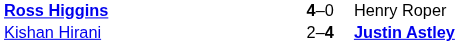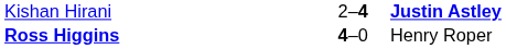rows swapped: Kishan Hirani <-> Ross Higgins
